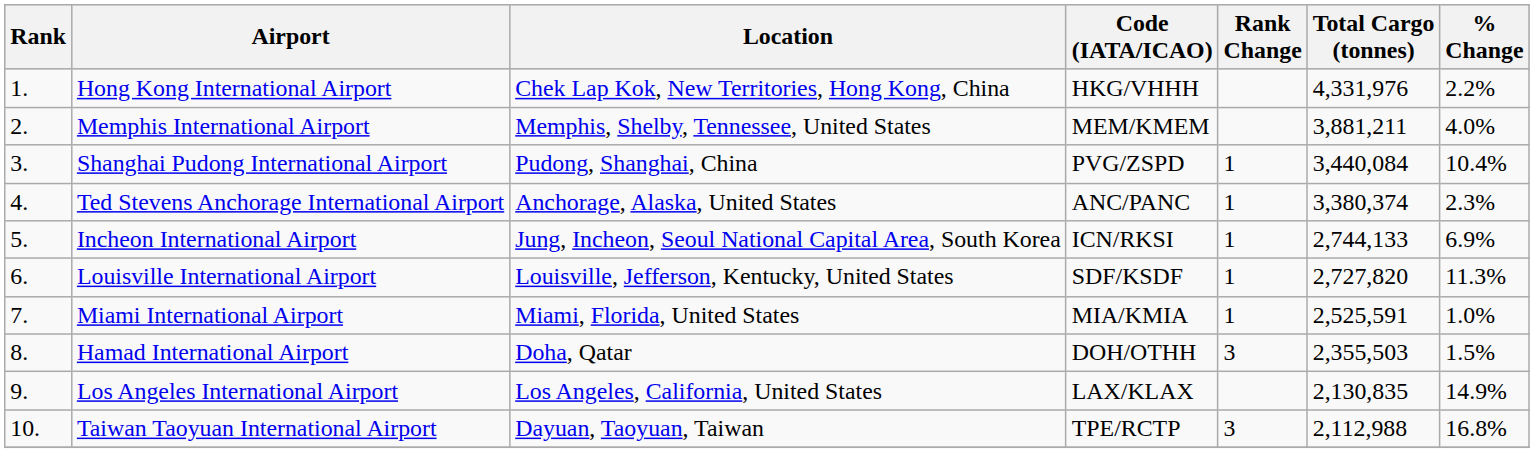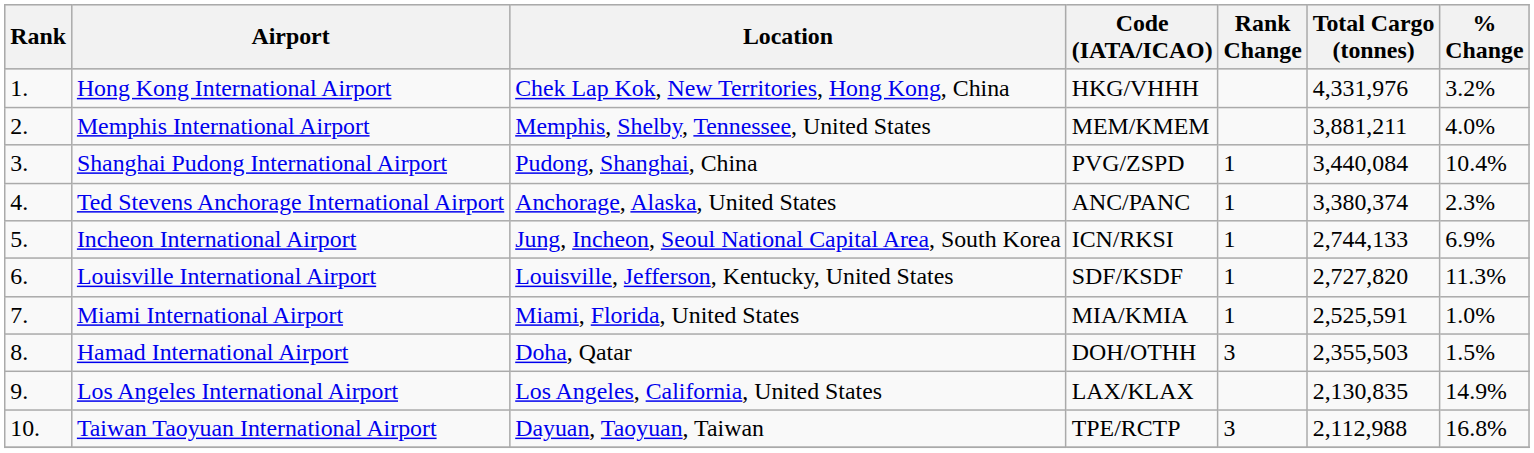Hong Kong International Airport | % Change: 2.2% -> 3.2%
